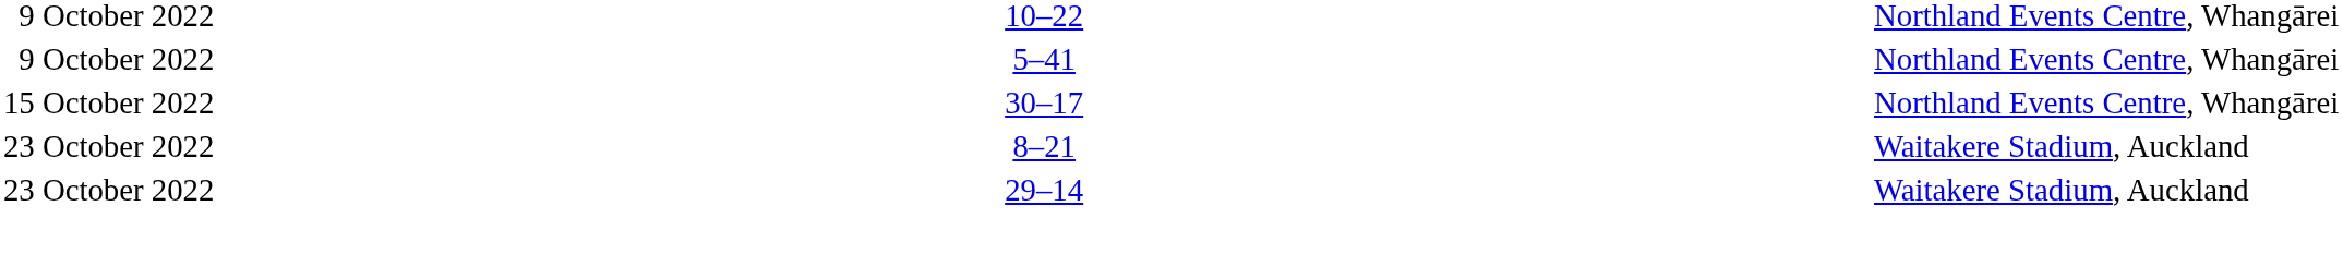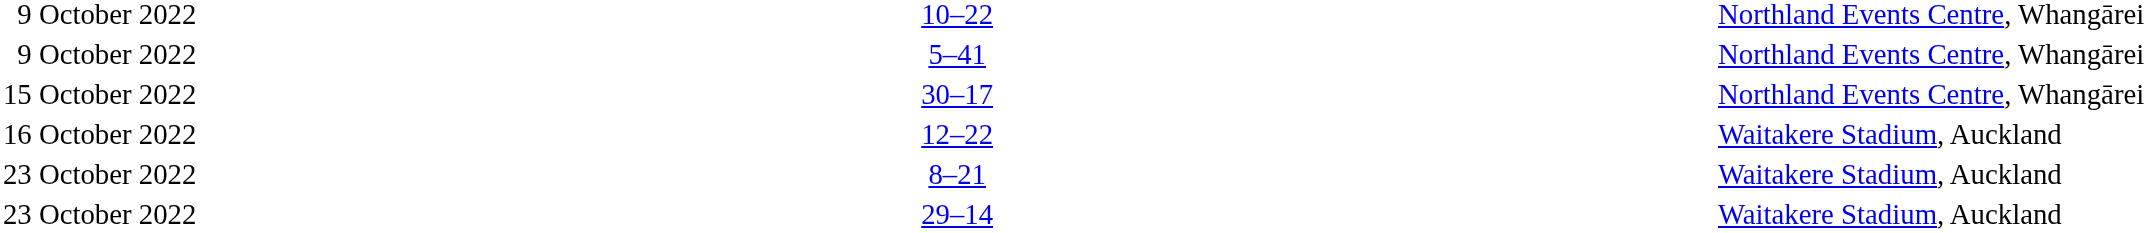+ row: 16 October 2022 | 12–22 | Waitakere Stadium, Auckland
